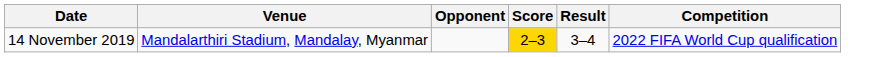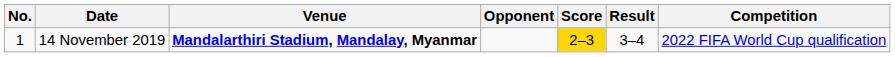+ column: No. | 1
14 November 2019 | Venue: normal -> bold
